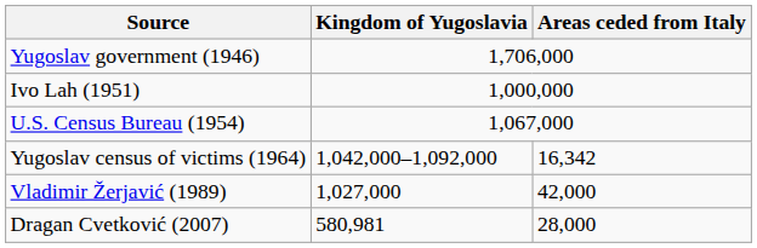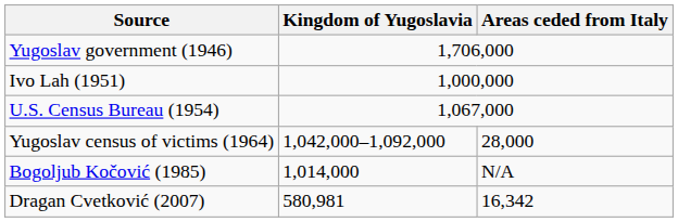Yugoslav census of victims (1964) | Areas ceded from Italy: 16,342 -> 28,000
+ row: Bogoljub Kočović (1985) | 1,014,000 | N/A
- row: Vladimir Žerjavić (1989) | 1,027,000 | 42,000
Dragan Cvetković (2007) | Areas ceded from Italy: 28,000 -> 16,342
